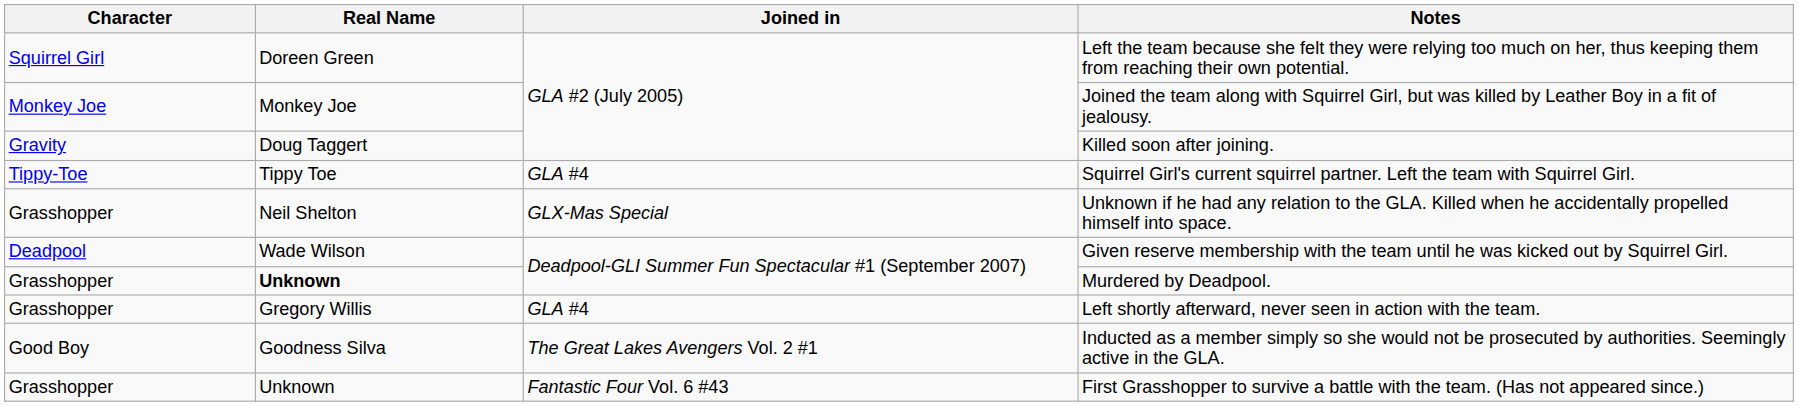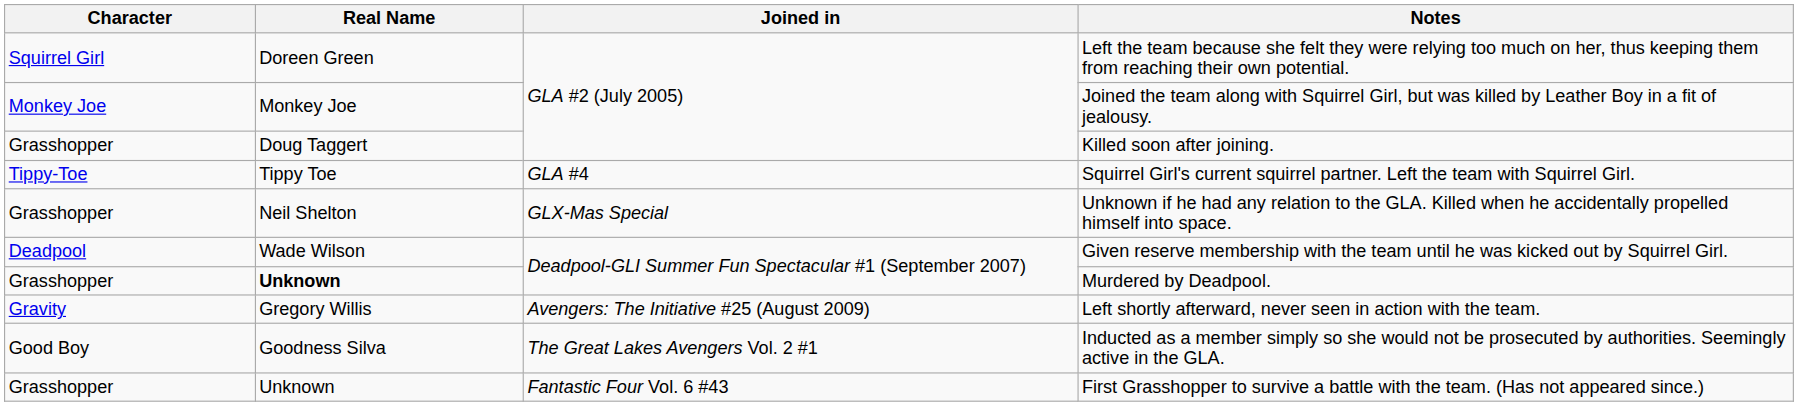Killed soon after joining. | Character: Gravity -> Grasshopper
Left shortly afterward, never seen in action with the team. | Character: Grasshopper -> Gravity
Left shortly afterward, never seen in action with the team. | Joined in: GLA #4 -> Avengers: The Initiative #25 (August 2009)
